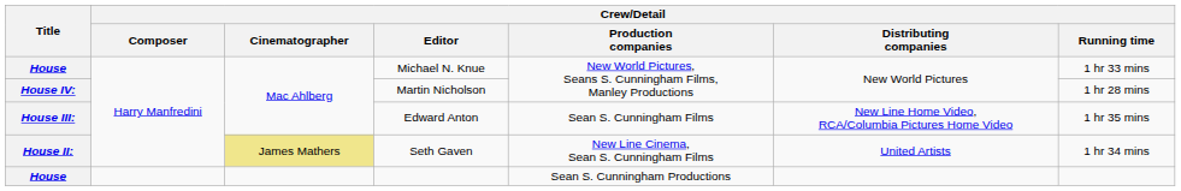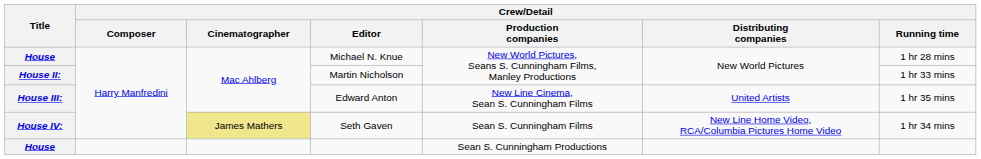Michael N. Knue | Crew/Detail / Running time: 1 hr 33 mins -> 1 hr 28 mins
Martin Nicholson | Title: House IV: -> House II:
Martin Nicholson | Crew/Detail / Running time: 1 hr 28 mins -> 1 hr 33 mins
Edward Anton | Crew/Detail / Production companies: Sean S. Cunningham Films -> New Line Cinema, Sean S. Cunningham Films
Edward Anton | Crew/Detail / Distributing companies: New Line Home Video, RCA/Columbia Pictures Home Video -> United Artists
Seth Gaven | Title: House II: -> House IV:
Seth Gaven | Crew/Detail / Production companies: New Line Cinema, Sean S. Cunningham Films -> Sean S. Cunningham Films
Seth Gaven | Crew/Detail / Distributing companies: United Artists -> New Line Home Video, RCA/Columbia Pictures Home Video
